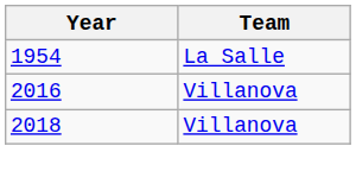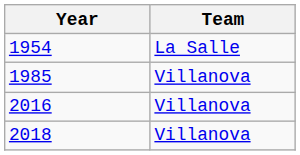+ row: 1985 | Villanova
